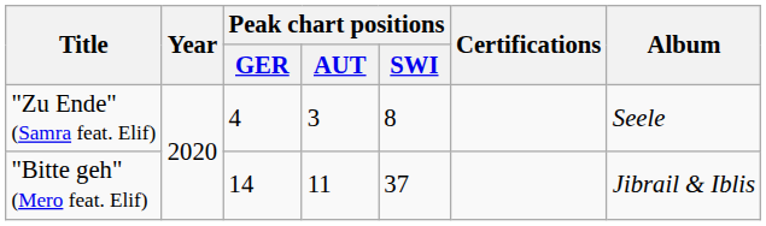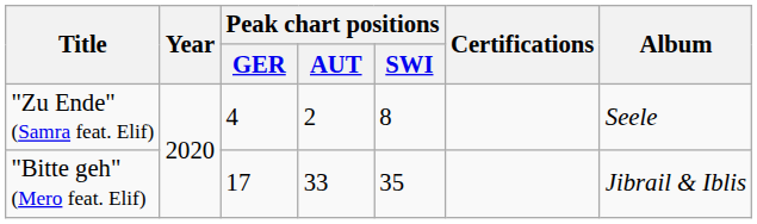"Zu Ende" (Samra feat. Elif) | Peak chart positions / AUT: 3 -> 2
"Bitte geh" (Mero feat. Elif) | Peak chart positions / GER: 14 -> 17
"Bitte geh" (Mero feat. Elif) | Peak chart positions / AUT: 11 -> 33
"Bitte geh" (Mero feat. Elif) | Peak chart positions / SWI: 37 -> 35
